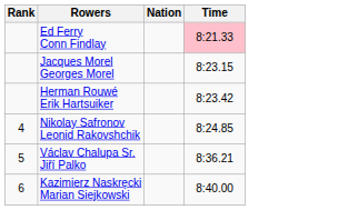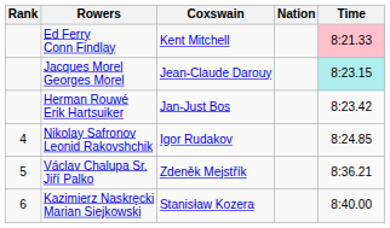+ column: Coxswain | Kent Mitchell | Jean-Claude Darouy | Jan-Just Bos | Igor Rudakov | Zdeněk Mejstřík | Stanisław Kozera
Jacques Morel Georges Morel | Time: no background -> paleturquoise background
